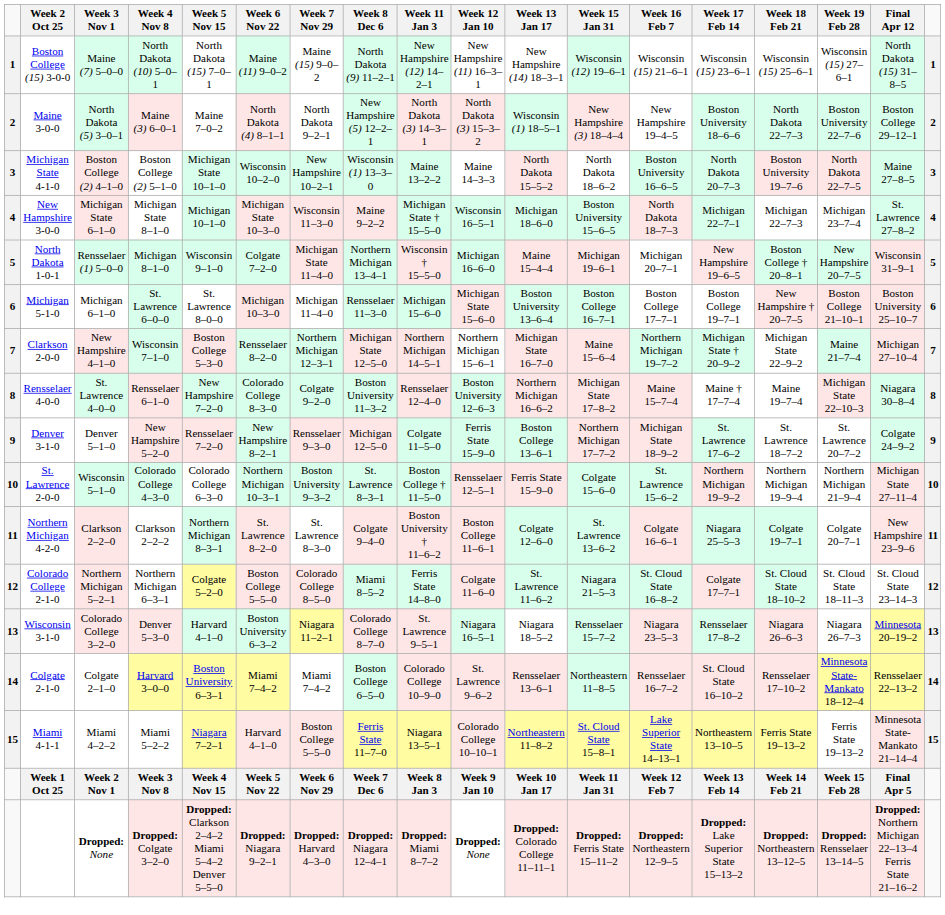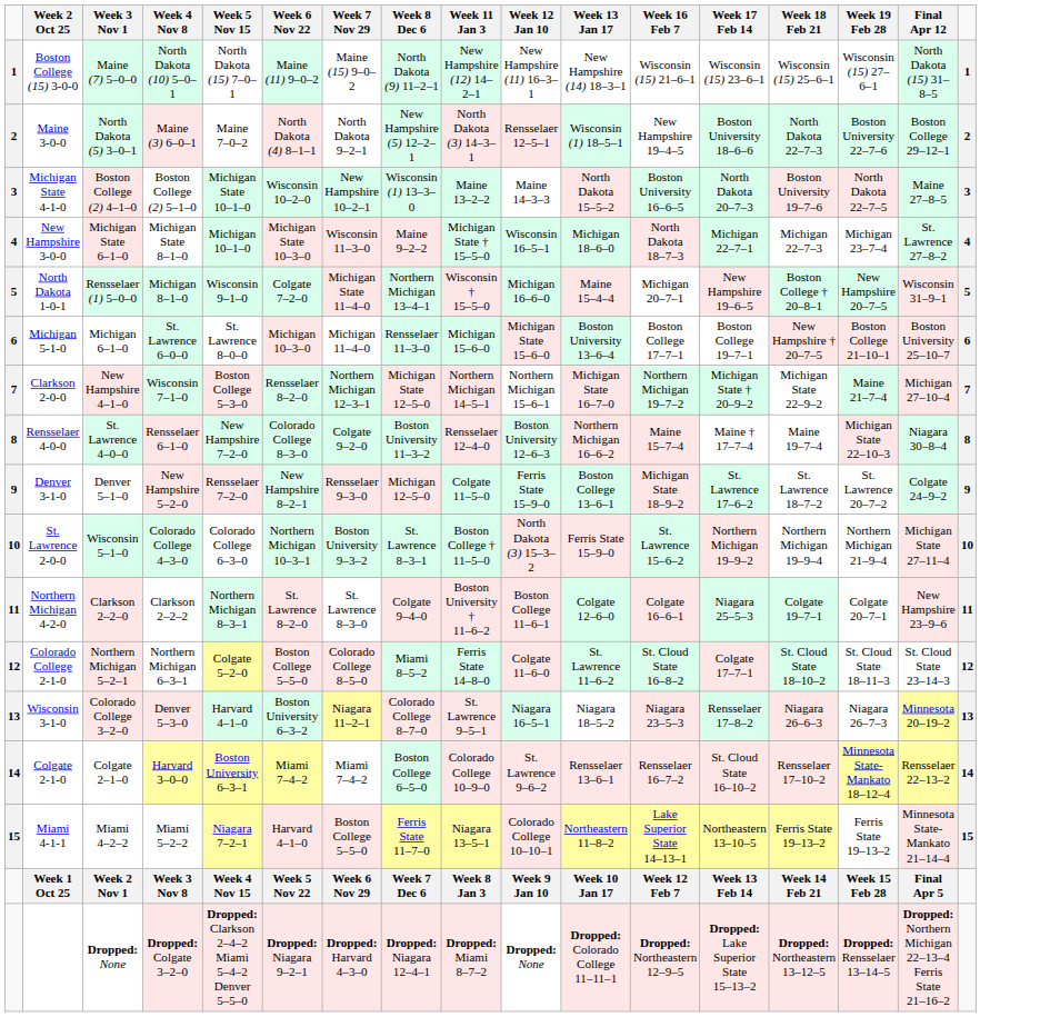- column: Week 15 Jan 31 | Wisconsin (12) 19–6–1 | New Hampshire (3) 18–4–4 | North Dakota 18–6–2 | Boston University 15–6–5 | Michigan 19–6–1 | Boston College 16–7–1 | Maine 15–6–4 | Michigan State 17–8–2 | Northern Michigan 17–7–2 | Colgate 15–6–0 | St. Lawrence 13–6–2 | Niagara 21–5–3 | Rensselaer 15–7–2 | Northeastern 11–8–5 | St. Cloud State 15–8–1 | Week 11 Jan 31 | Dropped: Ferris State 15–11–2
Maine 3-0-0 | Week 12 Jan 10: North Dakota (3) 15–3–2 -> Rensselaer 12–5–1
St. Lawrence 2-0-0 | Week 12 Jan 10: Rensselaer 12–5–1 -> North Dakota (3) 15–3–2
